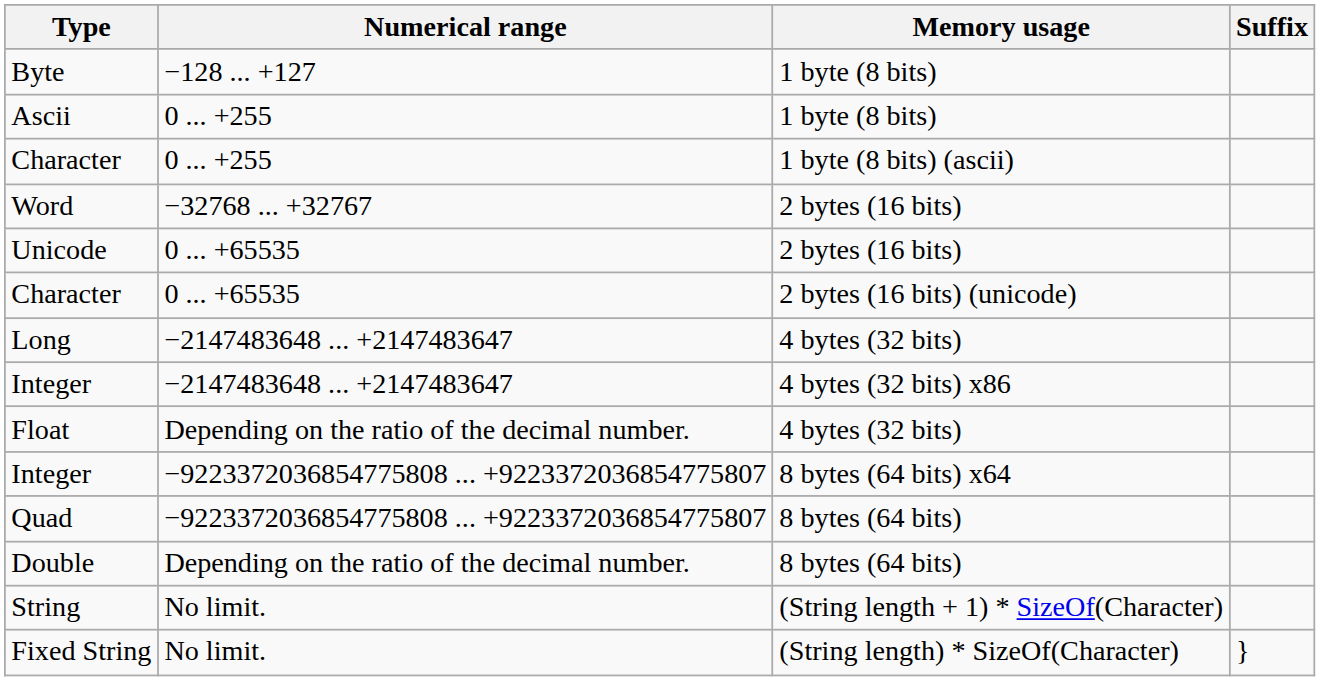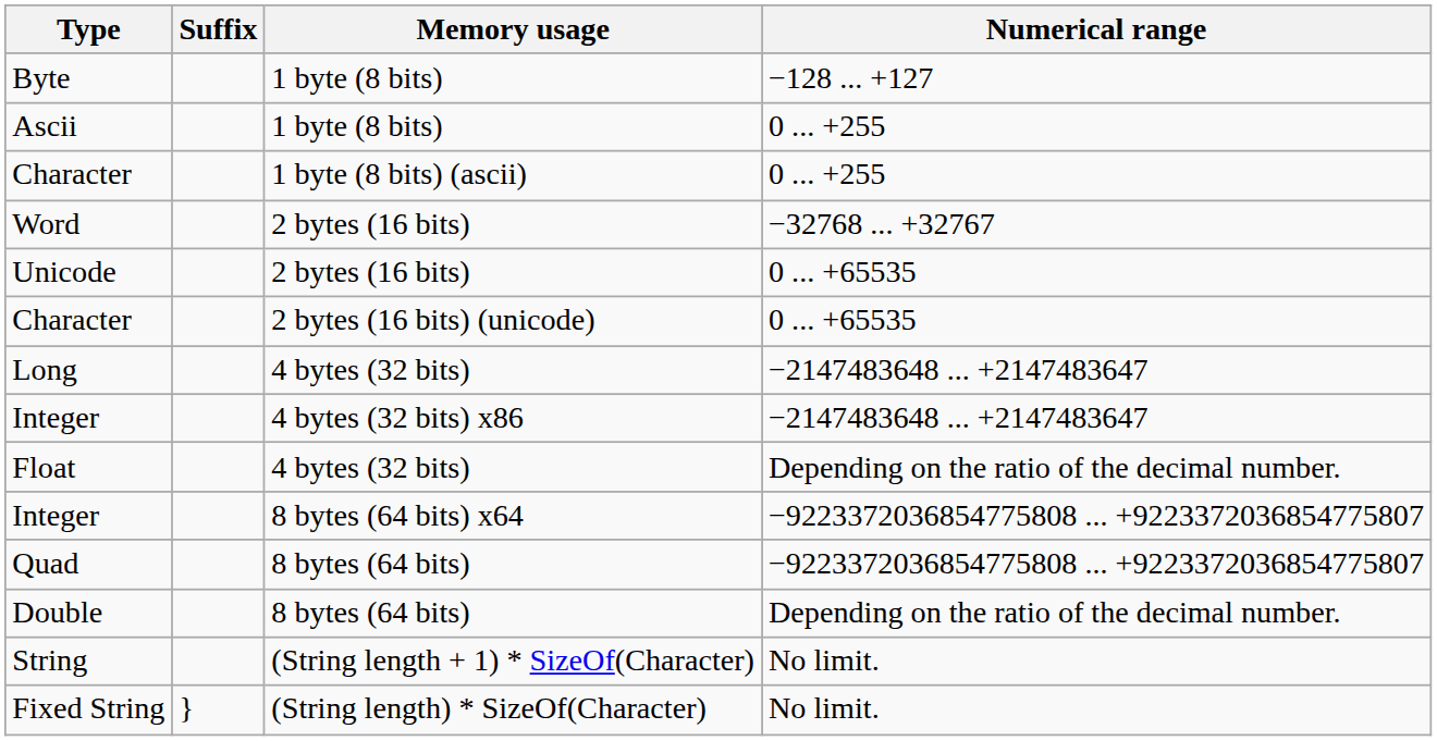columns swapped: Suffix <-> Numerical range
